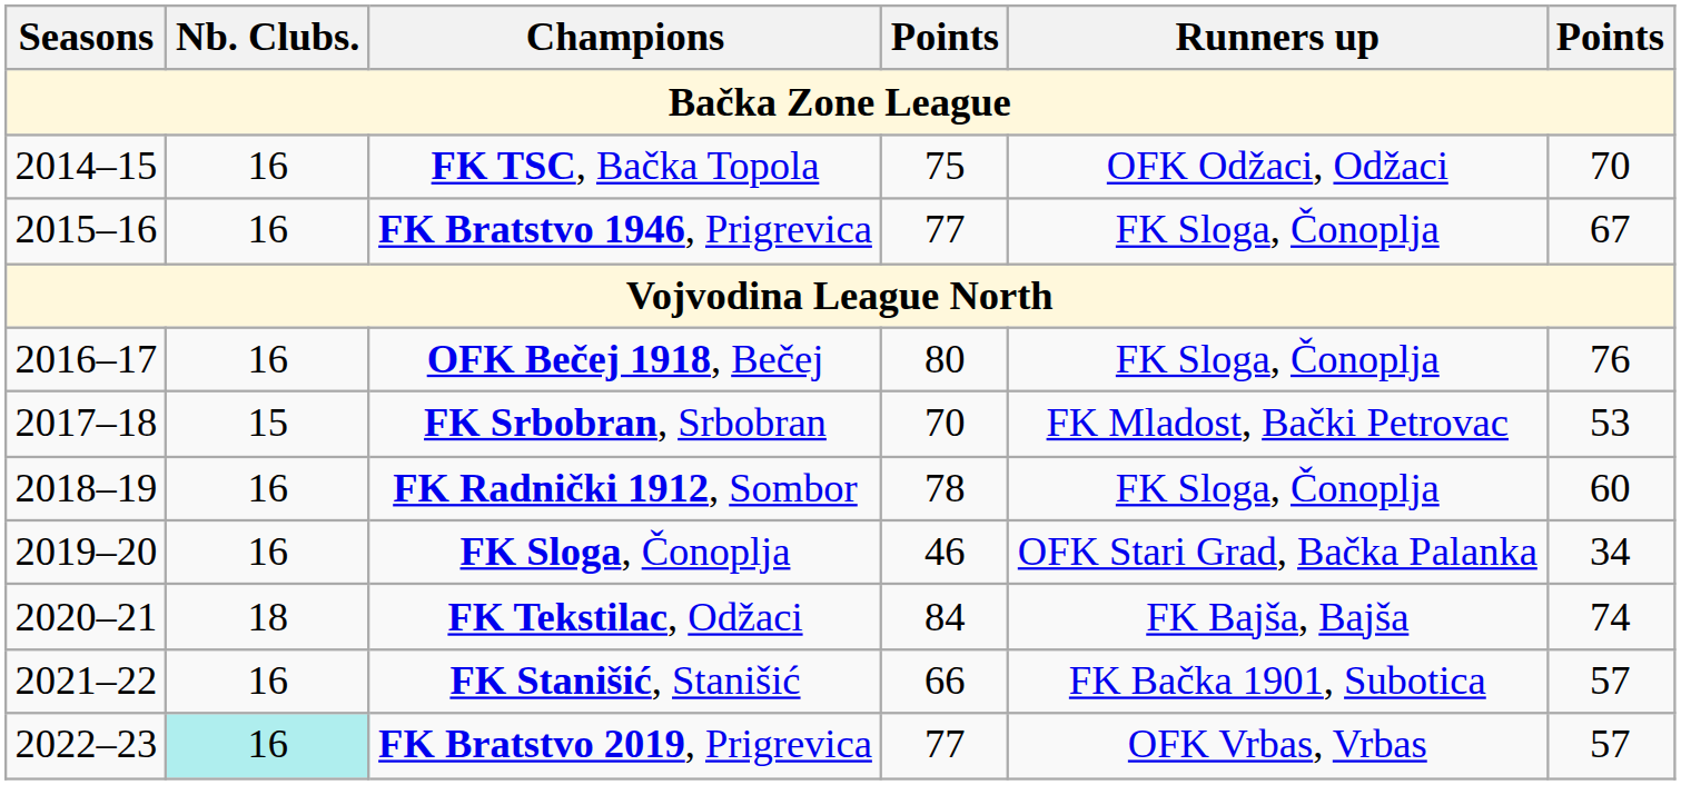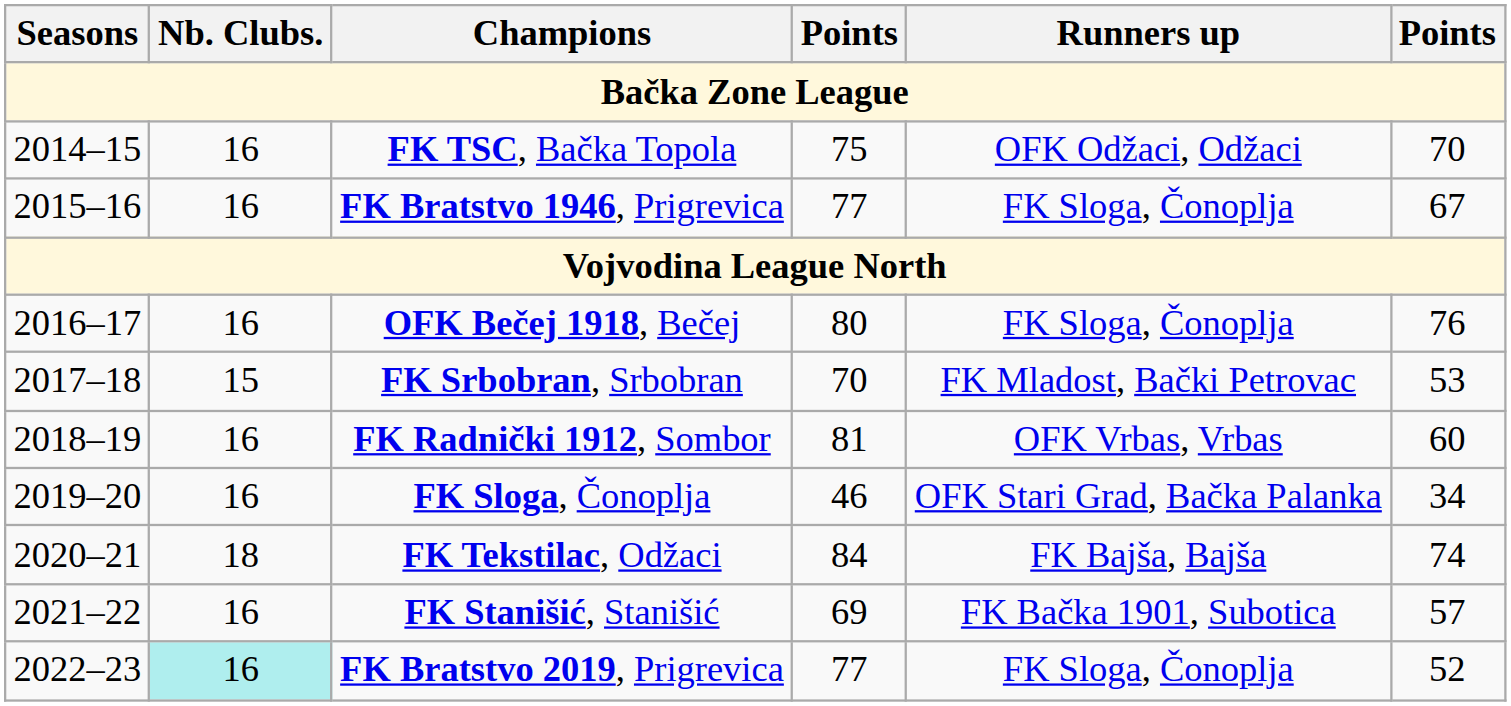FK Radnički 1912, Sombor | column 4: 78 -> 81
FK Radnički 1912, Sombor | Runners up: FK Sloga, Čonoplja -> OFK Vrbas, Vrbas
FK Stanišić, Stanišić | column 4: 66 -> 69
FK Bratstvo 2019, Prigrevica | Runners up: OFK Vrbas, Vrbas -> FK Sloga, Čonoplja
FK Bratstvo 2019, Prigrevica | column 6: 57 -> 52
